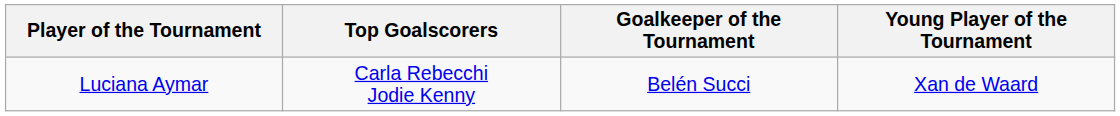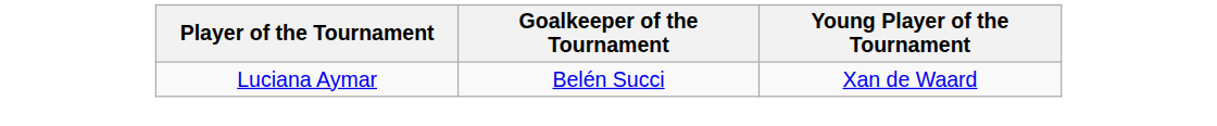- column: Top Goalscorers | Carla Rebecchi Jodie Kenny
